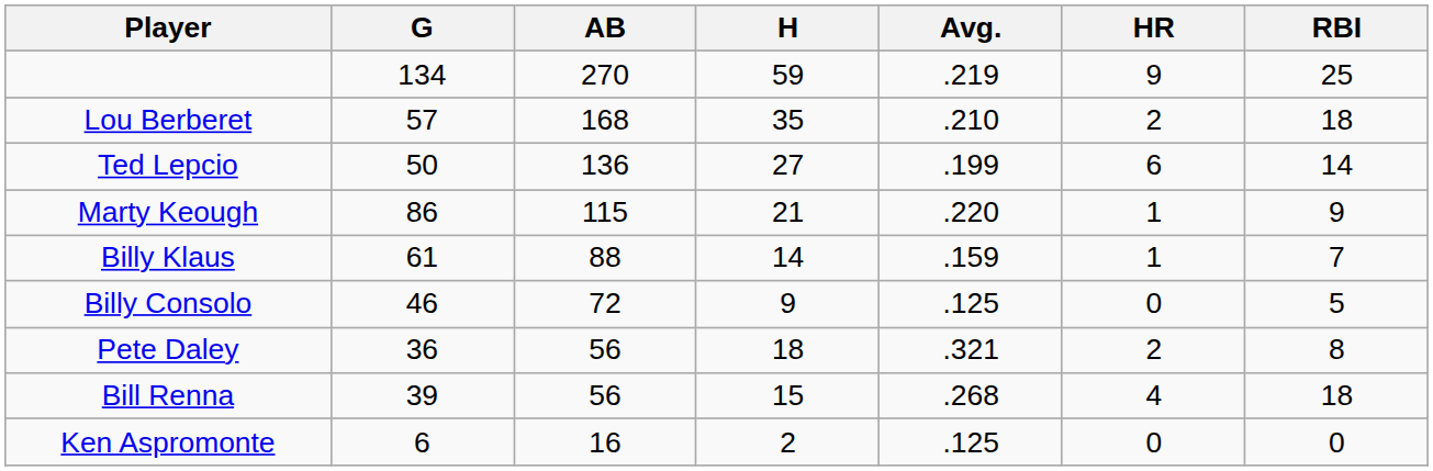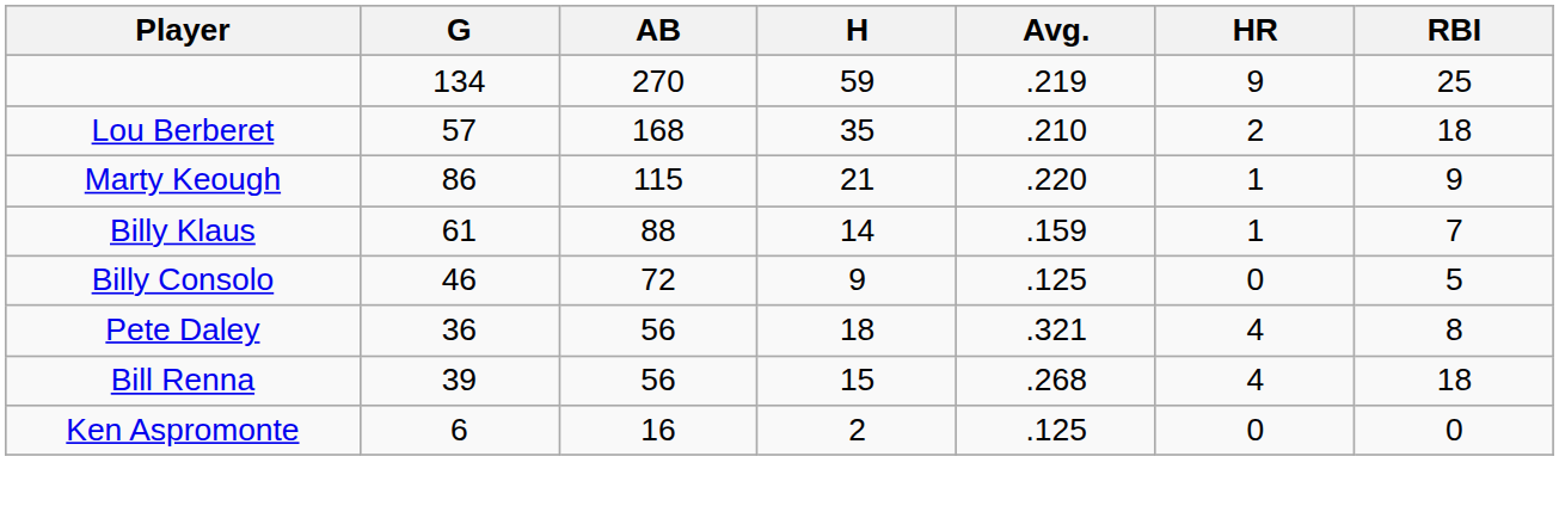- row: Ted Lepcio | 50 | 136 | 27 | .199 | 6 | 14
Pete Daley | HR: 2 -> 4
